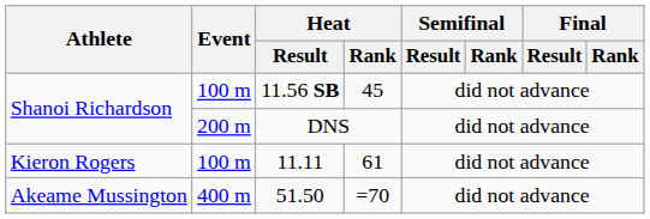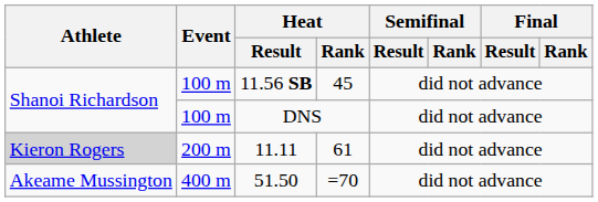DNS | Event: 200 m -> 100 m
11.11 | Athlete: no background -> lightgrey background
11.11 | Event: 100 m -> 200 m
